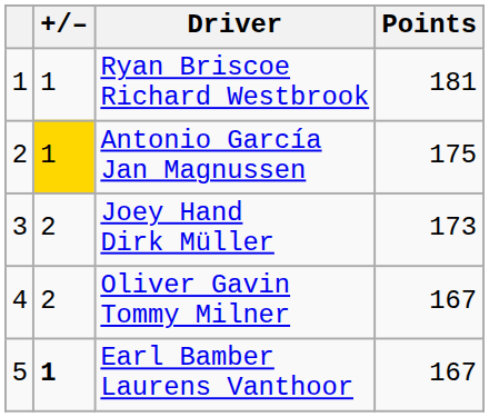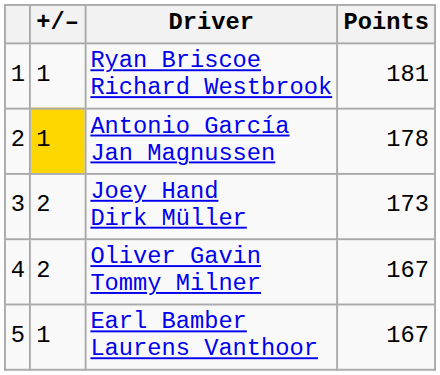Antonio García Jan Magnussen | Points: 175 -> 178
Earl Bamber Laurens Vanthoor | +/–: bold -> normal
